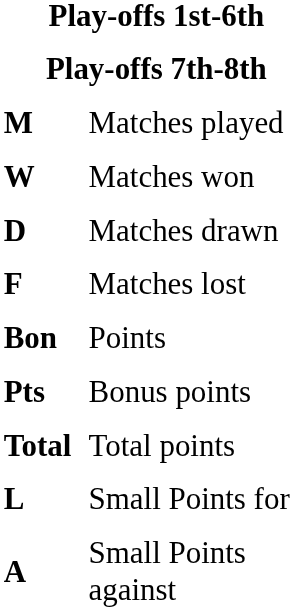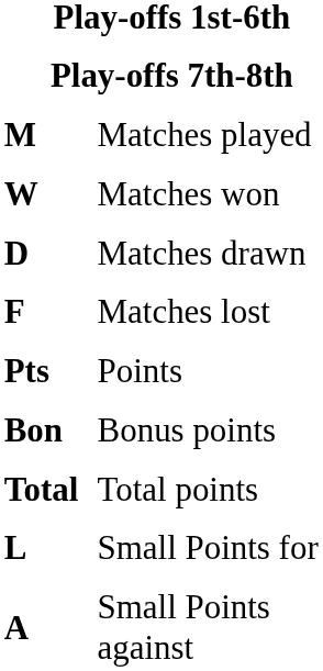Points | column 1: Bon -> Pts
Bonus points | column 1: Pts -> Bon
